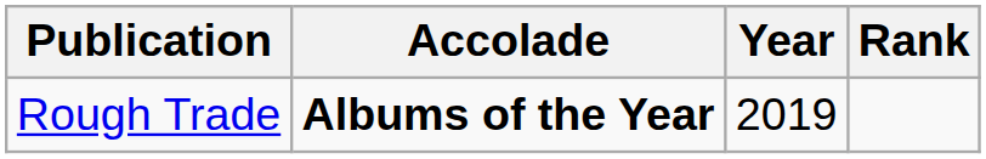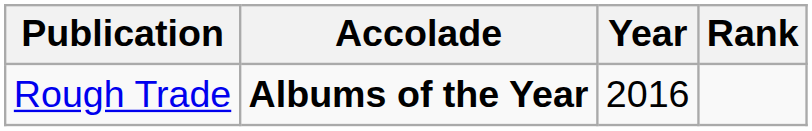Rough Trade | Year: 2019 -> 2016
